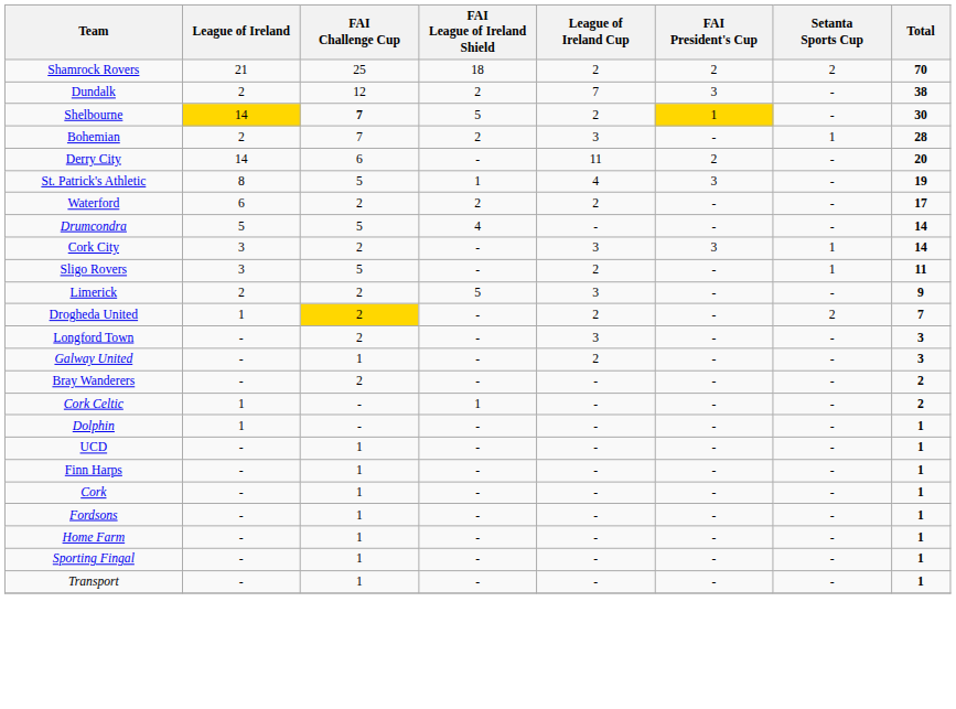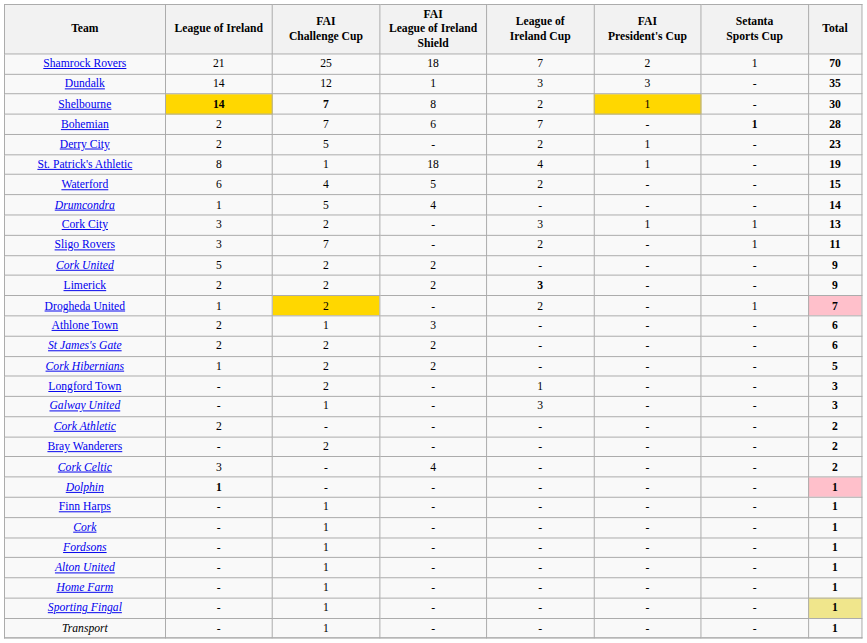Shamrock Rovers | League of Ireland Cup: 2 -> 7
Shamrock Rovers | Setanta Sports Cup: 2 -> 1
Dundalk | League of Ireland: 2 -> 14
Dundalk | FAI League of Ireland Shield: 2 -> 1
Dundalk | League of Ireland Cup: 7 -> 3
Dundalk | Total: 38 -> 35
Shelbourne | League of Ireland: normal -> bold
Shelbourne | FAI League of Ireland Shield: 5 -> 8
Bohemian | FAI League of Ireland Shield: 2 -> 6
Bohemian | League of Ireland Cup: 3 -> 7
Bohemian | Setanta Sports Cup: normal -> bold
Derry City | League of Ireland: 14 -> 2
Derry City | FAI Challenge Cup: 6 -> 5
Derry City | League of Ireland Cup: 11 -> 2
Derry City | FAI President's Cup: 2 -> 1
Derry City | Total: 20 -> 23
St. Patrick's Athletic | FAI Challenge Cup: 5 -> 1
St. Patrick's Athletic | FAI League of Ireland Shield: 1 -> 18
St. Patrick's Athletic | FAI President's Cup: 3 -> 1
Waterford | FAI Challenge Cup: 2 -> 4
Waterford | FAI League of Ireland Shield: 2 -> 5
Waterford | Total: 17 -> 15
Drumcondra | League of Ireland: 5 -> 1
Cork City | FAI President's Cup: 3 -> 1
Cork City | Total: 14 -> 13
Sligo Rovers | FAI Challenge Cup: 5 -> 7
+ row: Cork United | 5 | 2 | 2 | - | - | - | 9
Limerick | FAI League of Ireland Shield: 5 -> 2
Limerick | League of Ireland Cup: normal -> bold
Drogheda United | Setanta Sports Cup: 2 -> 1
Drogheda United | Total: no background -> pink background
+ row: Athlone Town | 2 | 1 | 3 | - | - | - | 6
+ row: St James's Gate | 2 | 2 | 2 | - | - | - | 6
+ row: Cork Hibernians | 1 | 2 | 2 | - | - | - | 5
Longford Town | League of Ireland Cup: 3 -> 1
Galway United | League of Ireland Cup: 2 -> 3
+ row: Cork Athletic | 2 | - | - | - | - | - | 2
Cork Celtic | League of Ireland: 1 -> 3
Cork Celtic | FAI League of Ireland Shield: 1 -> 4
Dolphin | League of Ireland: normal -> bold
Dolphin | Total: no background -> pink background
- row: UCD | - | 1 | - | - | - | - | 1
+ row: Alton United | - | 1 | - | - | - | - | 1
Sporting Fingal | Total: no background -> khaki background
